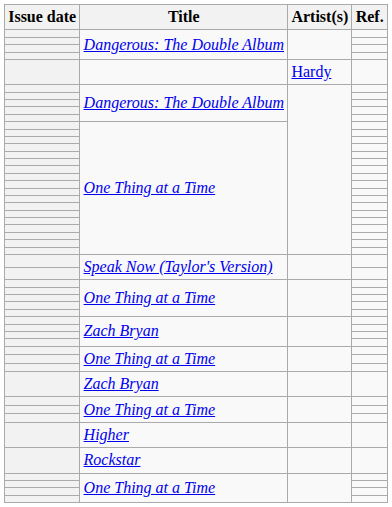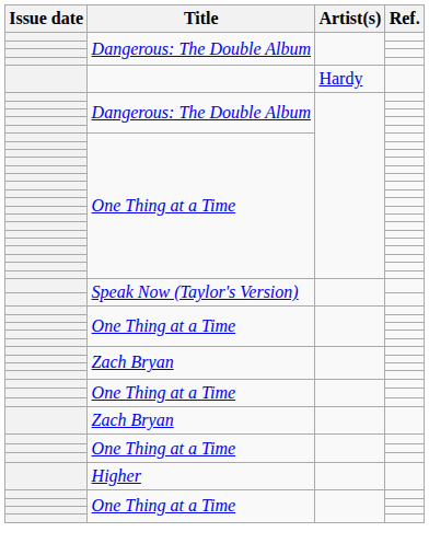- row: Rockstar
